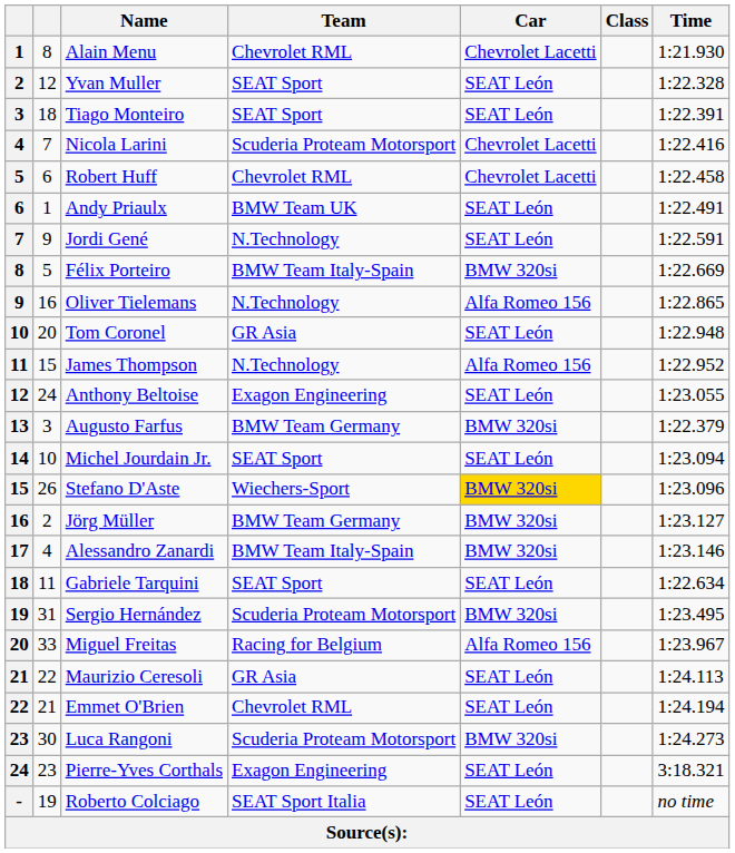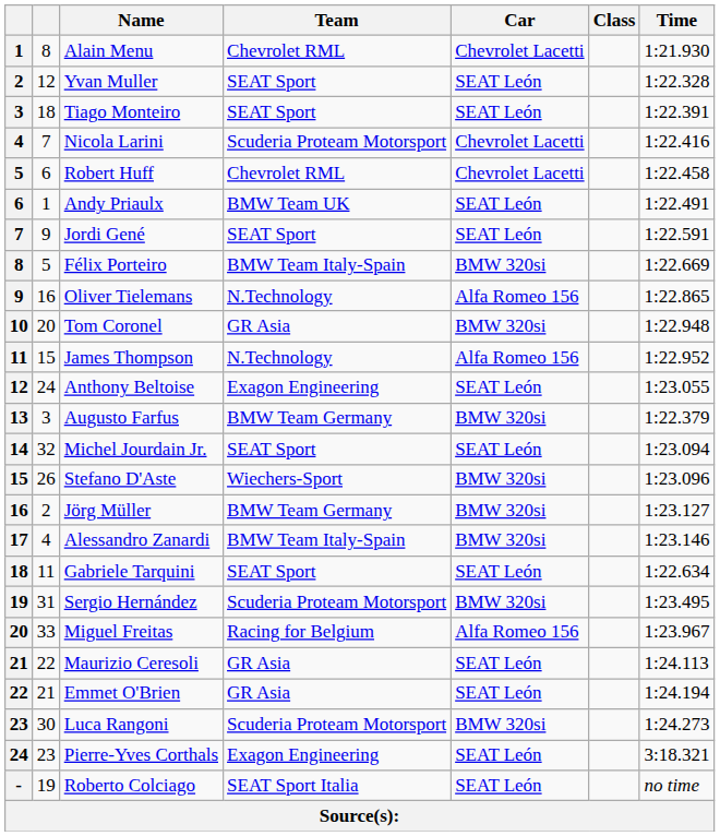Jordi Gené | Team: N.Technology -> SEAT Sport
Tom Coronel | Car: SEAT León -> BMW 320si
Michel Jourdain Jr. | column 2: 10 -> 32
Stefano D'Aste | Car: gold background -> no background
Emmet O'Brien | Team: Chevrolet RML -> GR Asia
